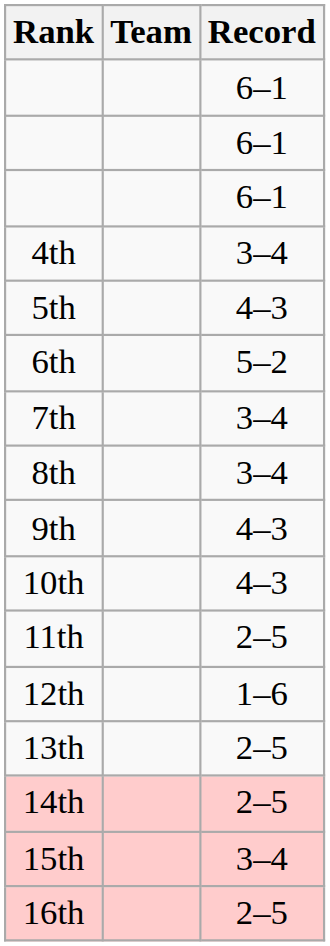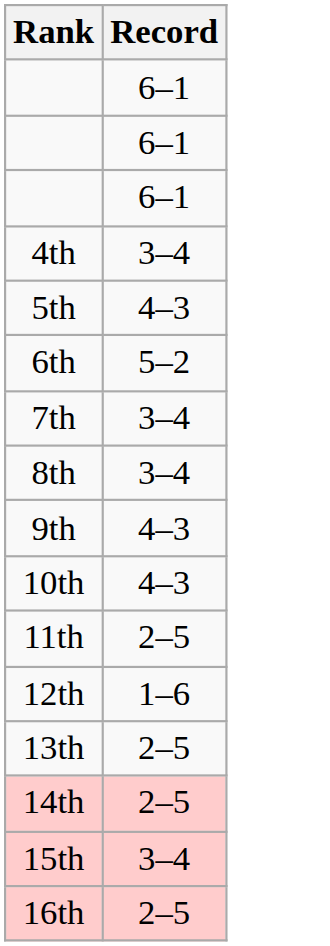- column: Team
